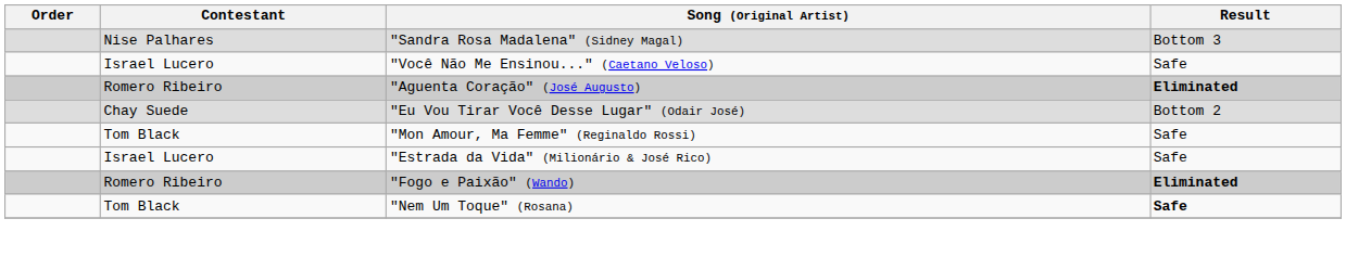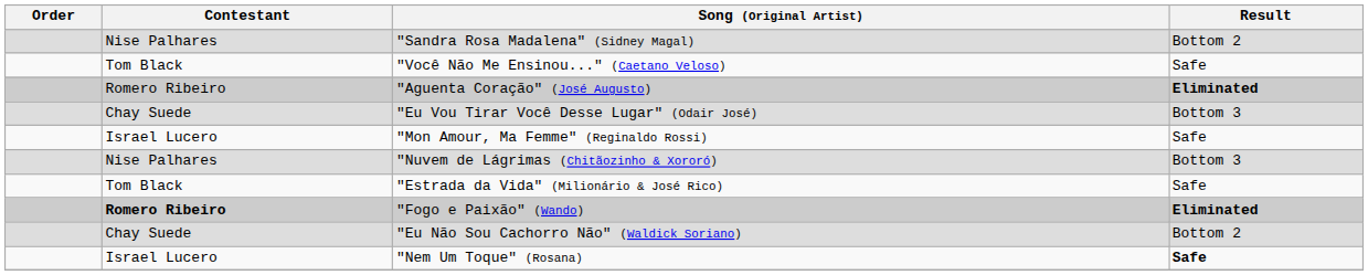"Sandra Rosa Madalena" (Sidney Magal) | Result: Bottom 3 -> Bottom 2
"Você Não Me Ensinou..." (Caetano Veloso) | Contestant: Israel Lucero -> Tom Black
"Eu Vou Tirar Você Desse Lugar" (Odair José) | Result: Bottom 2 -> Bottom 3
"Mon Amour, Ma Femme" (Reginaldo Rossi) | Contestant: Tom Black -> Israel Lucero
+ row: Nise Palhares | "Nuvem de Lágrimas (Chitãozinho & Xororó) | Bottom 3
"Estrada da Vida" (Milionário & José Rico) | Contestant: Israel Lucero -> Tom Black
"Fogo e Paixão" (Wando) | Contestant: normal -> bold
+ row: Chay Suede | "Eu Não Sou Cachorro Não" (Waldick Soriano) | Bottom 2
"Nem Um Toque" (Rosana) | Contestant: Tom Black -> Israel Lucero
